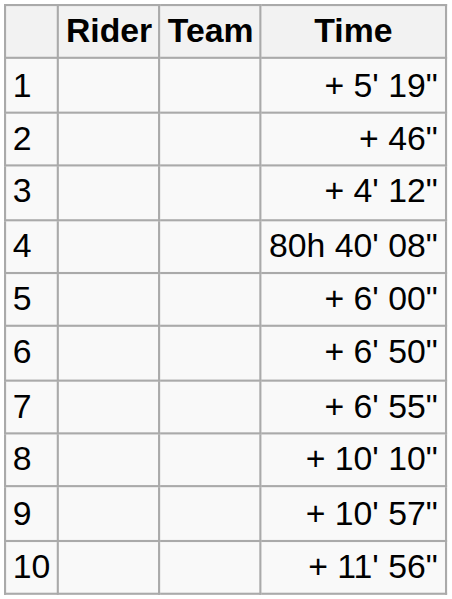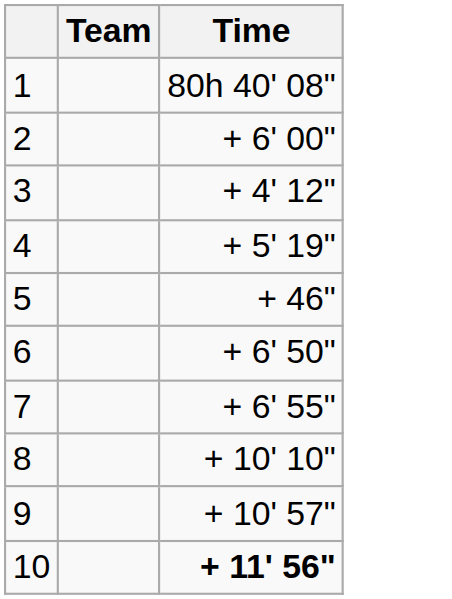- column: Rider
1 | Time: + 5' 19" -> 80h 40' 08"
2 | Time: + 46" -> + 6' 00"
4 | Time: 80h 40' 08" -> + 5' 19"
5 | Time: + 6' 00" -> + 46"
10 | Time: normal -> bold
